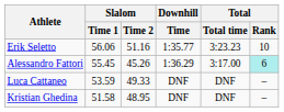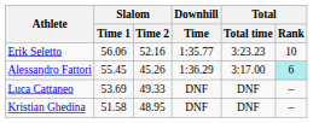Erik Seletto | Slalom / Time 2: 51.16 -> 52.16
Luca Cattaneo | Slalom / Time 1: 53.59 -> 53.69
